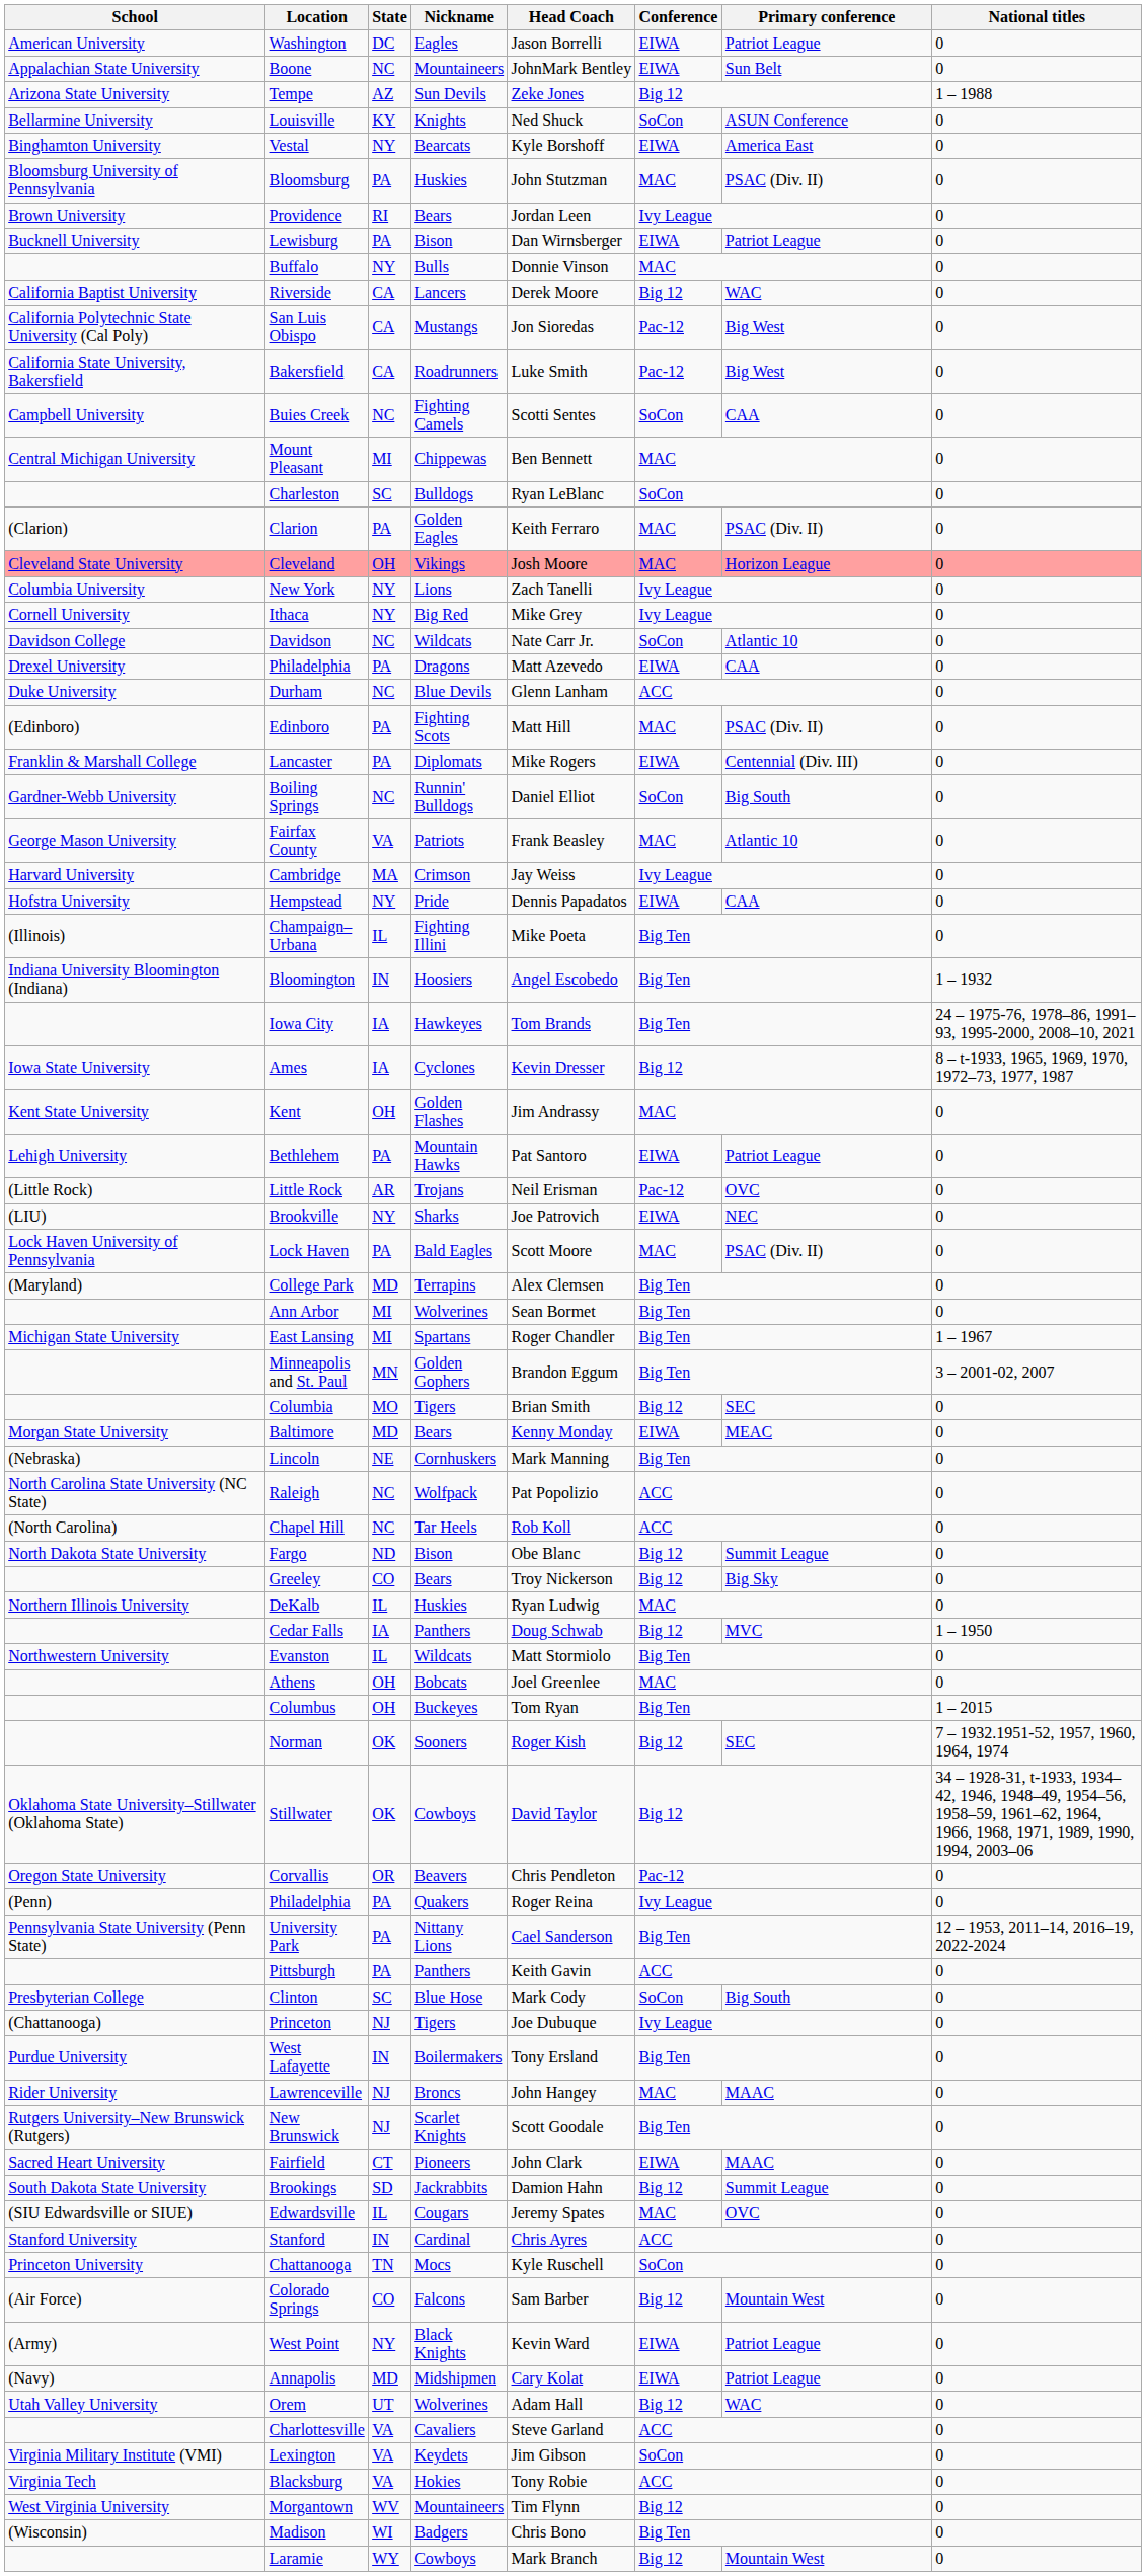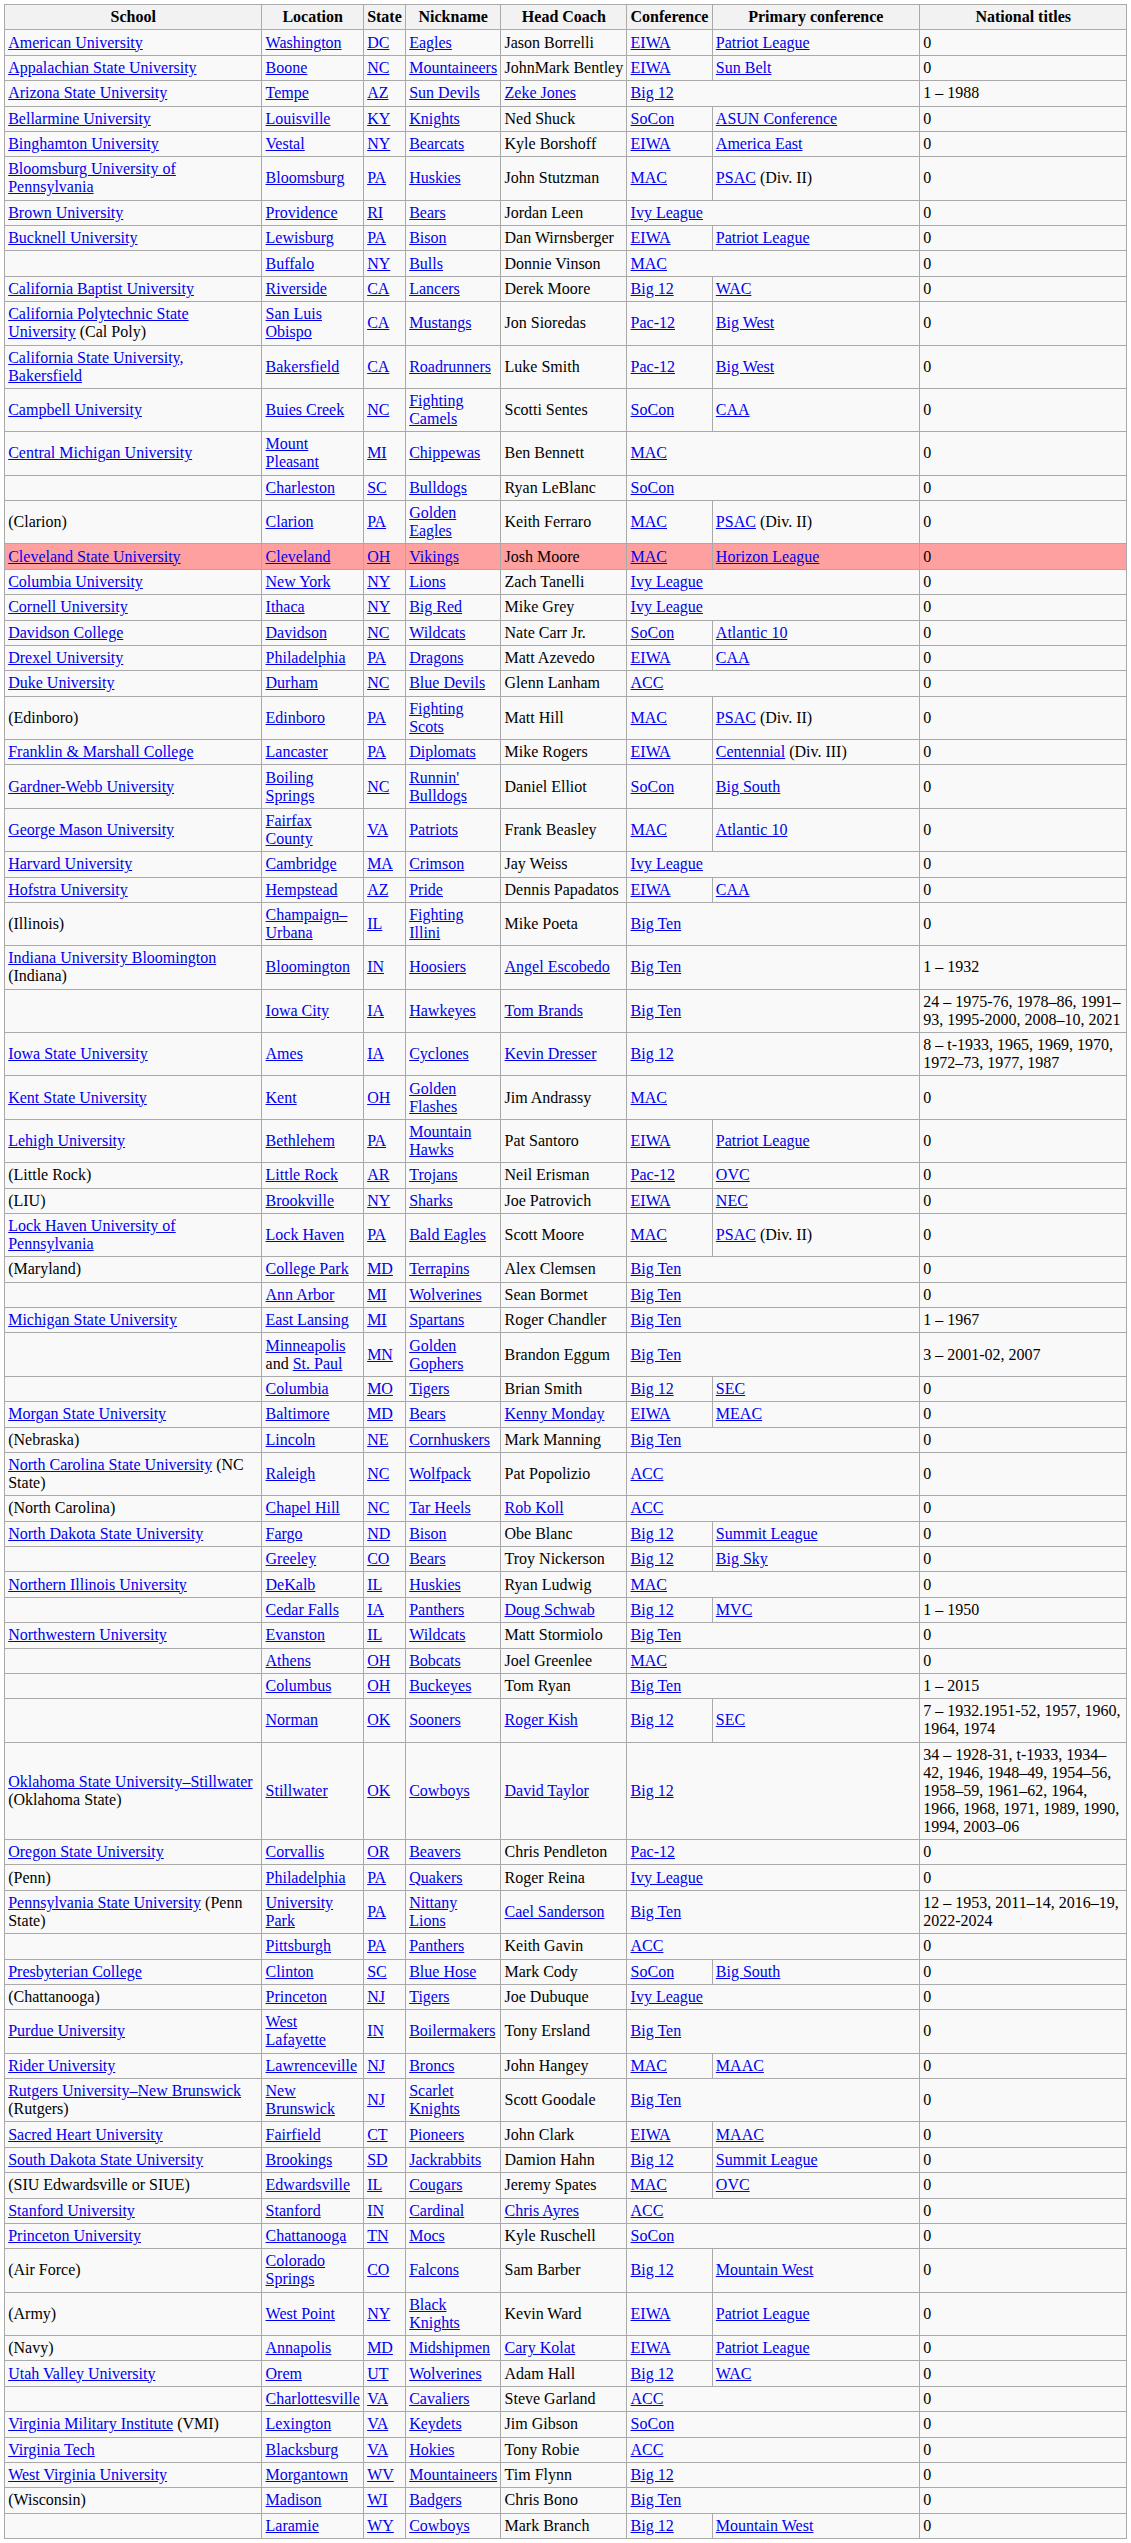Hempstead | State: NY -> AZ
